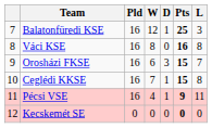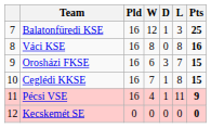columns swapped: L <-> Pts
